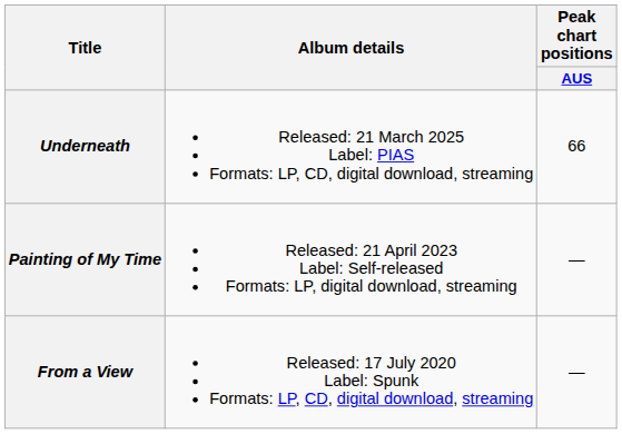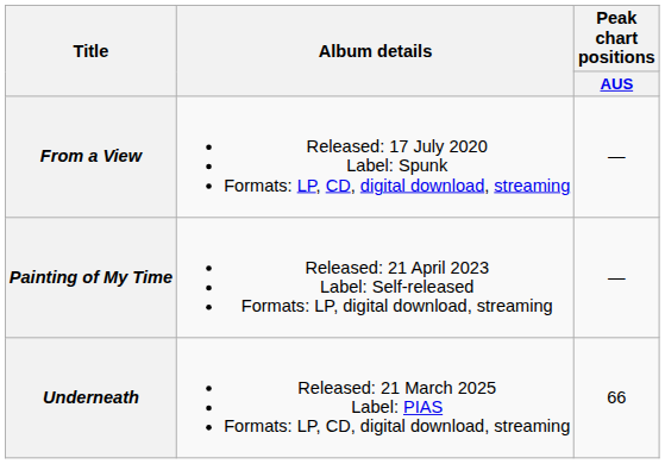rows swapped: From a View <-> Underneath
